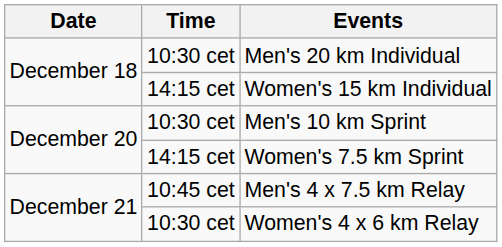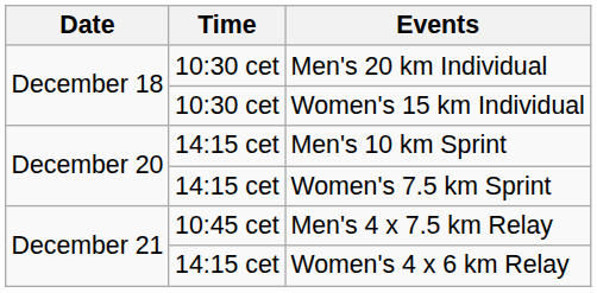Women's 15 km Individual | Time: 14:15 cet -> 10:30 cet
Men's 10 km Sprint | Time: 10:30 cet -> 14:15 cet
Women's 4 x 6 km Relay | Time: 10:30 cet -> 14:15 cet
